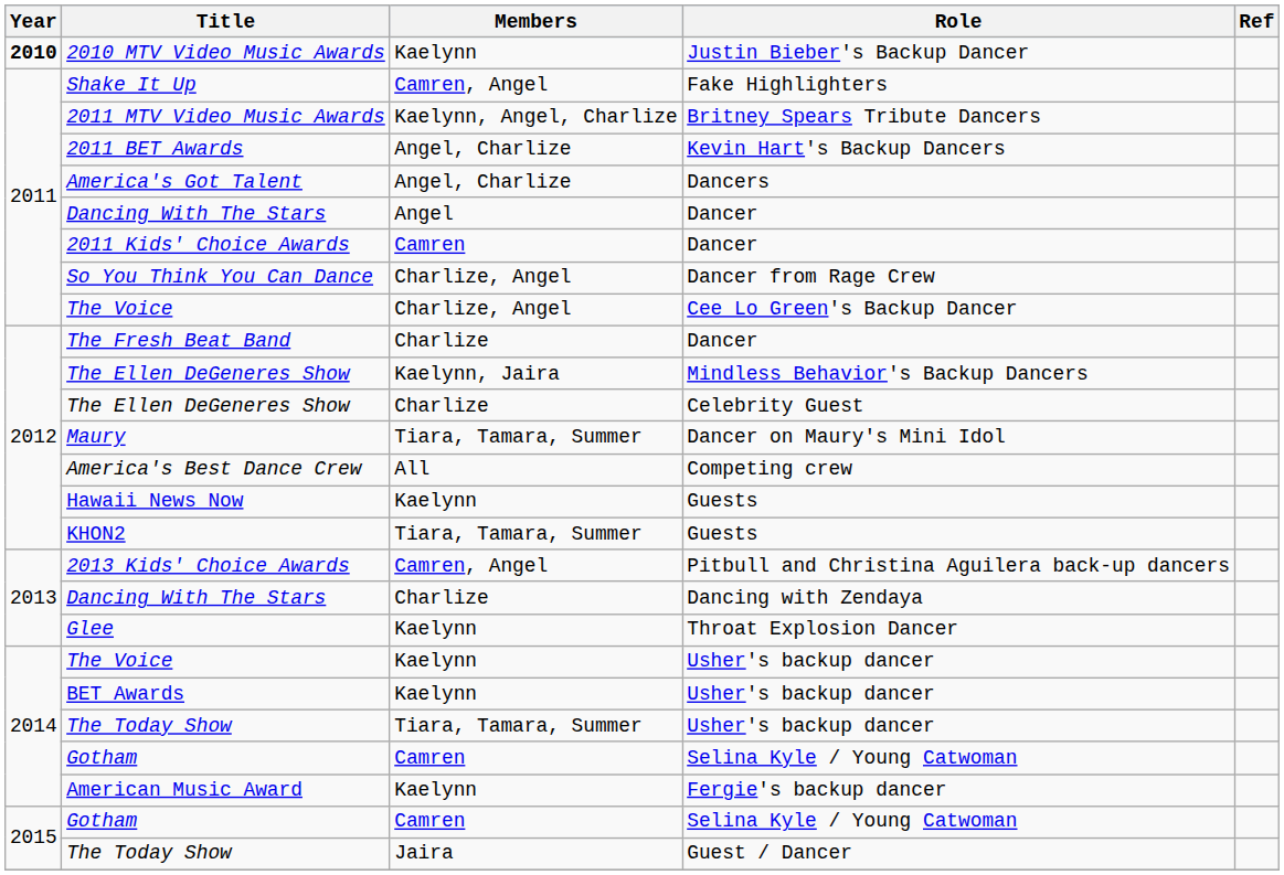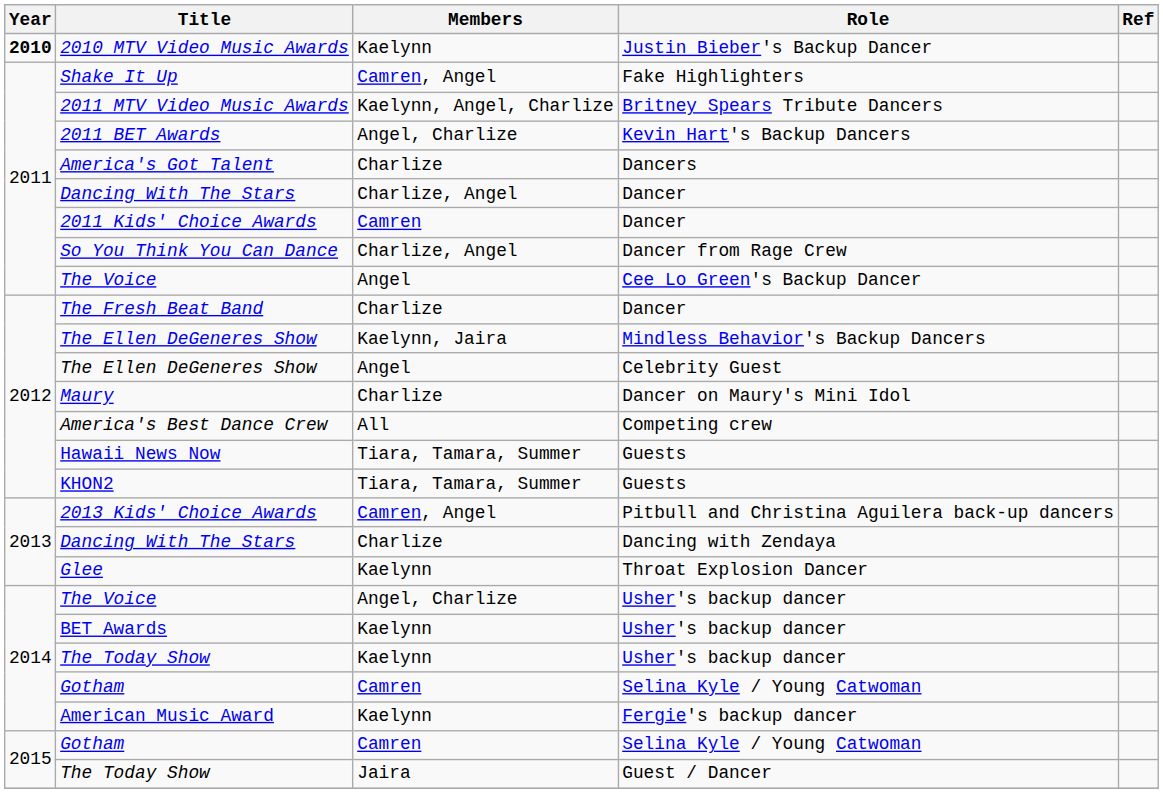America's Got Talent | Members: Angel, Charlize -> Charlize
Dancing With The Stars / Dancer | Members: Angel -> Charlize, Angel
The Voice / Cee Lo Green's Backup Dancer | Members: Charlize, Angel -> Angel
The Ellen DeGeneres Show / Celebrity Guest | Members: Charlize -> Angel
Maury | Members: Tiara, Tamara, Summer -> Charlize
Hawaii News Now | Members: Kaelynn -> Tiara, Tamara, Summer
The Voice / Usher's backup dancer | Members: Kaelynn -> Angel, Charlize
The Today Show / Usher's backup dancer | Members: Tiara, Tamara, Summer -> Kaelynn
